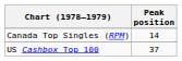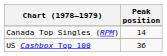US Cashbox Top 100 | Peak position: 37 -> 36
